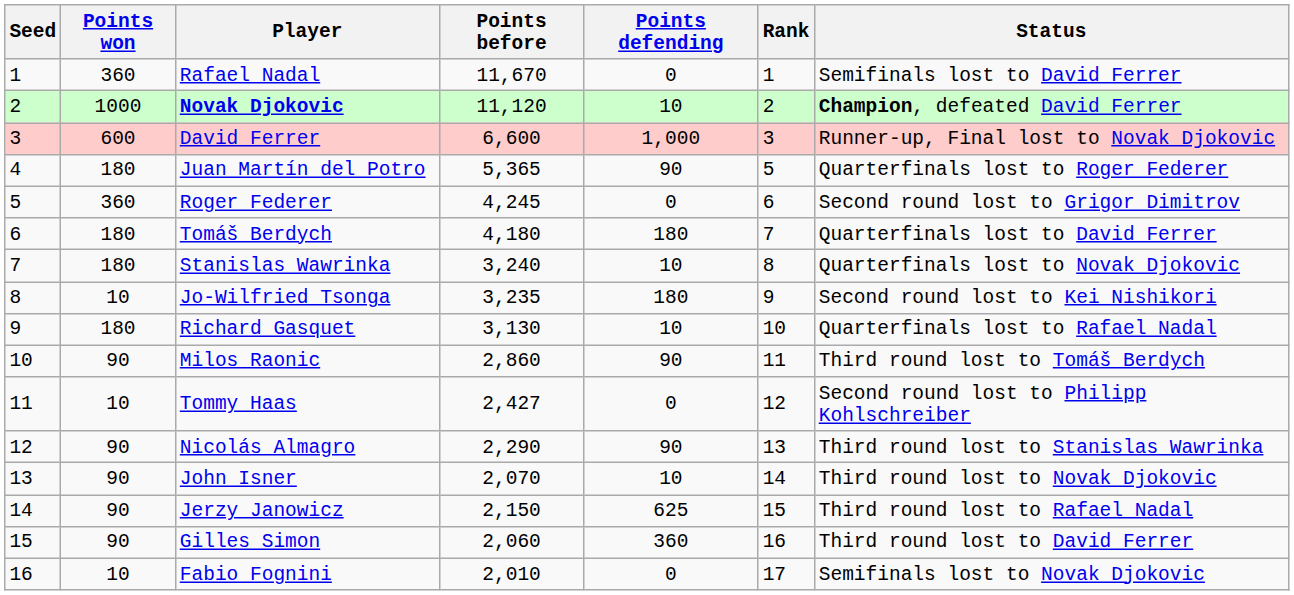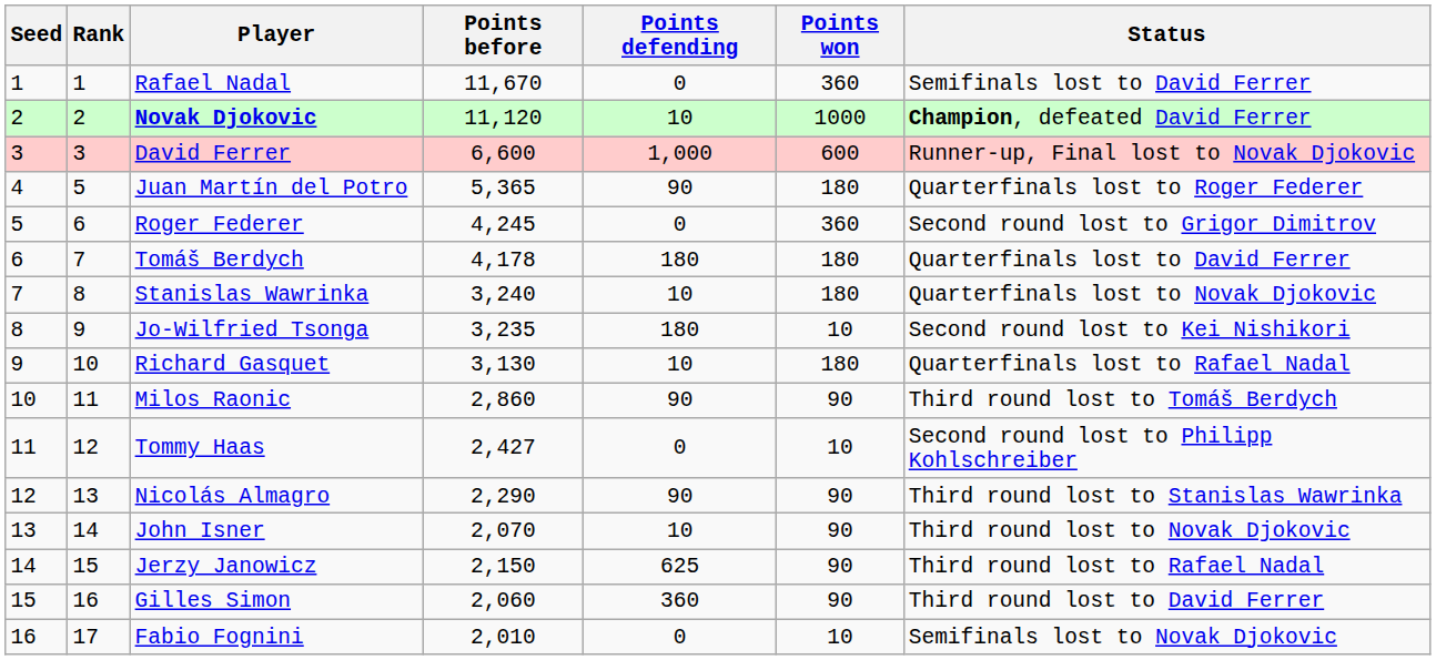columns swapped: Rank <-> Points won
Tomáš Berdych | Points before: 4,180 -> 4,178
